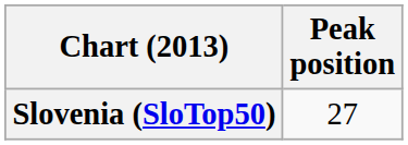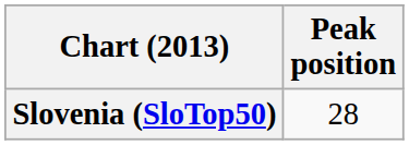Slovenia (SloTop50) | Peak position: 27 -> 28
